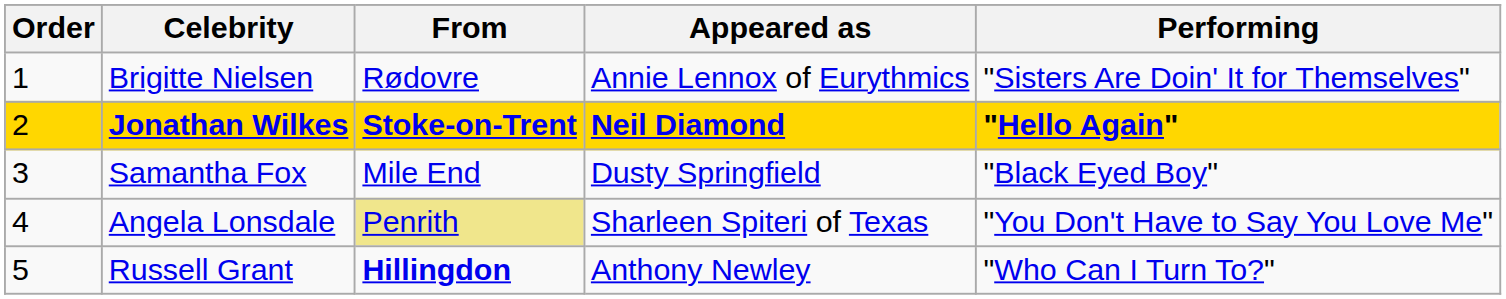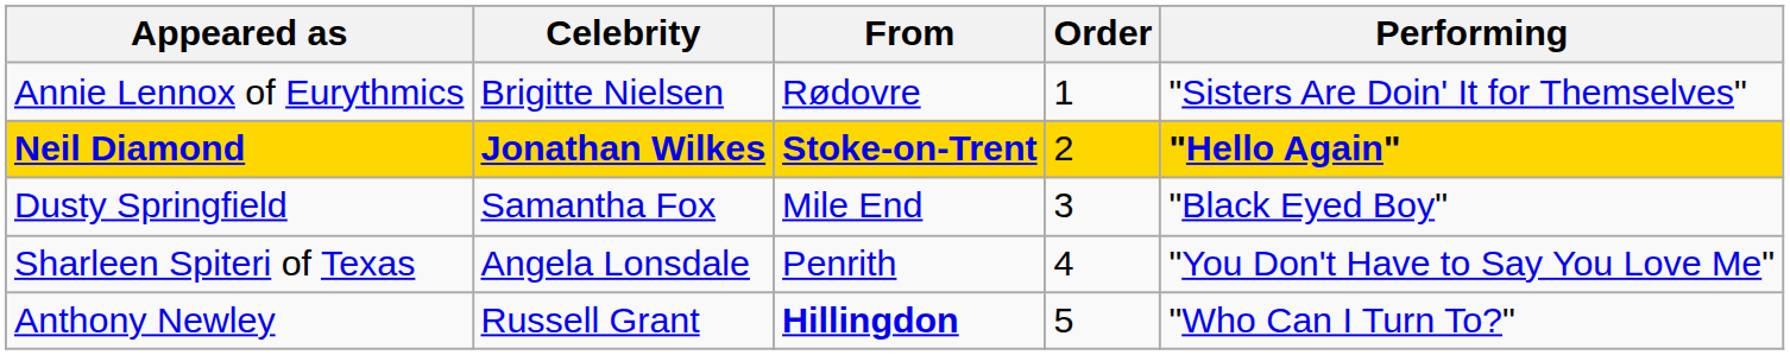columns swapped: Order <-> Appeared as
Angela Lonsdale | From: khaki background -> no background
